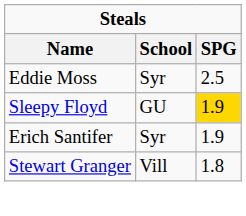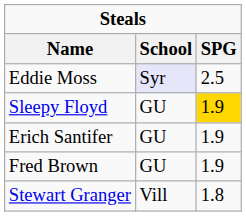Eddie Moss | School: no background -> lavender background
Erich Santifer | School: Syr -> GU
+ row: Fred Brown | GU | 1.9
